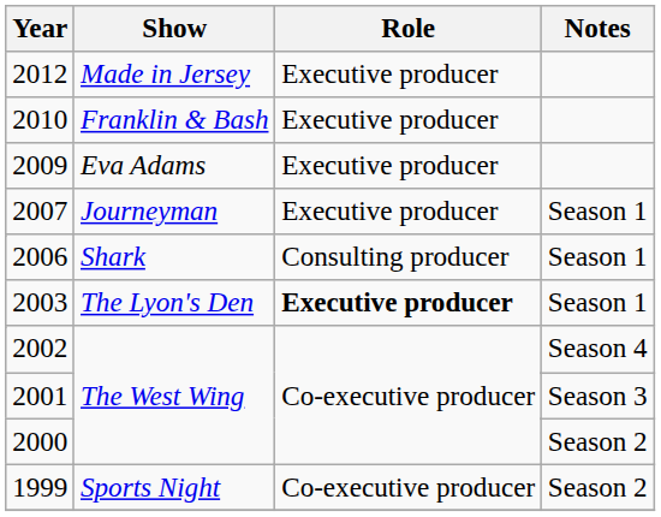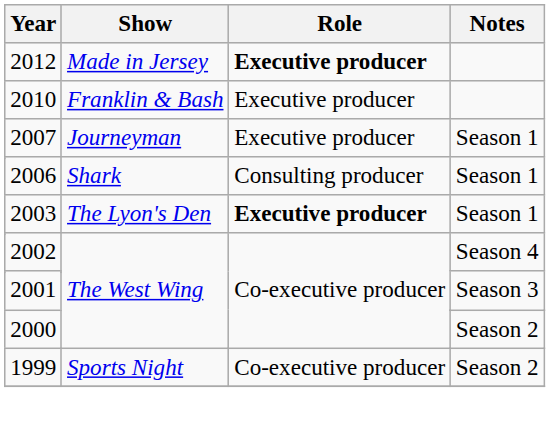2012 | Role: normal -> bold
- row: 2009 | Eva Adams | Executive producer
